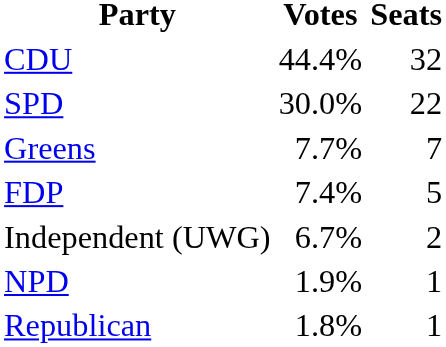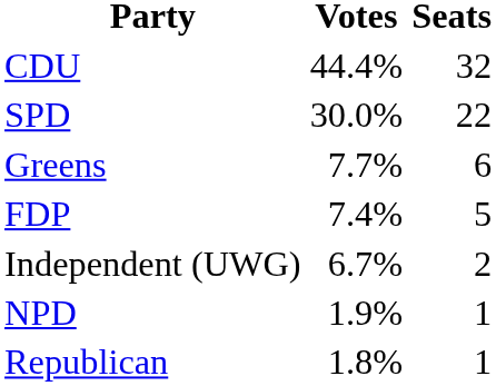Greens | Seats: 7 -> 6
